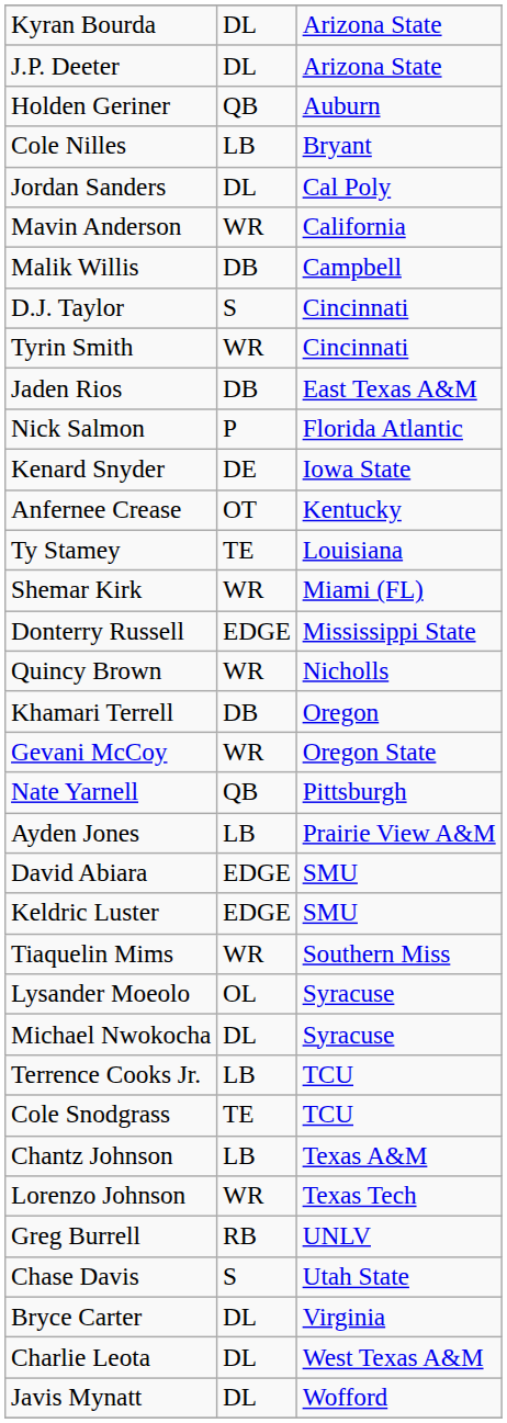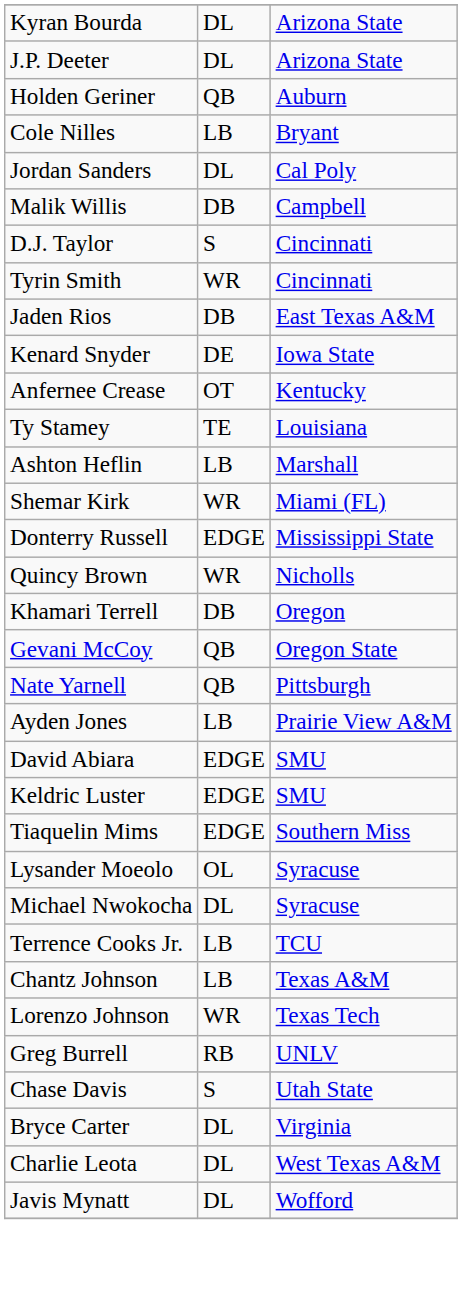- row: Mavin Anderson | WR | California
- row: Nick Salmon | P | Florida Atlantic
+ row: Ashton Heflin | LB | Marshall
Gevani McCoy | column 2: WR -> QB
Tiaquelin Mims | column 2: WR -> EDGE
- row: Cole Snodgrass | TE | TCU
